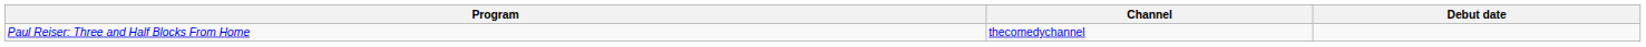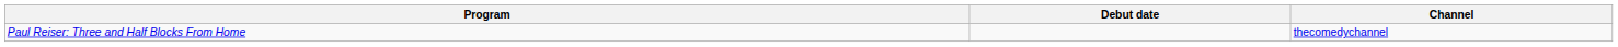columns swapped: Channel <-> Debut date
